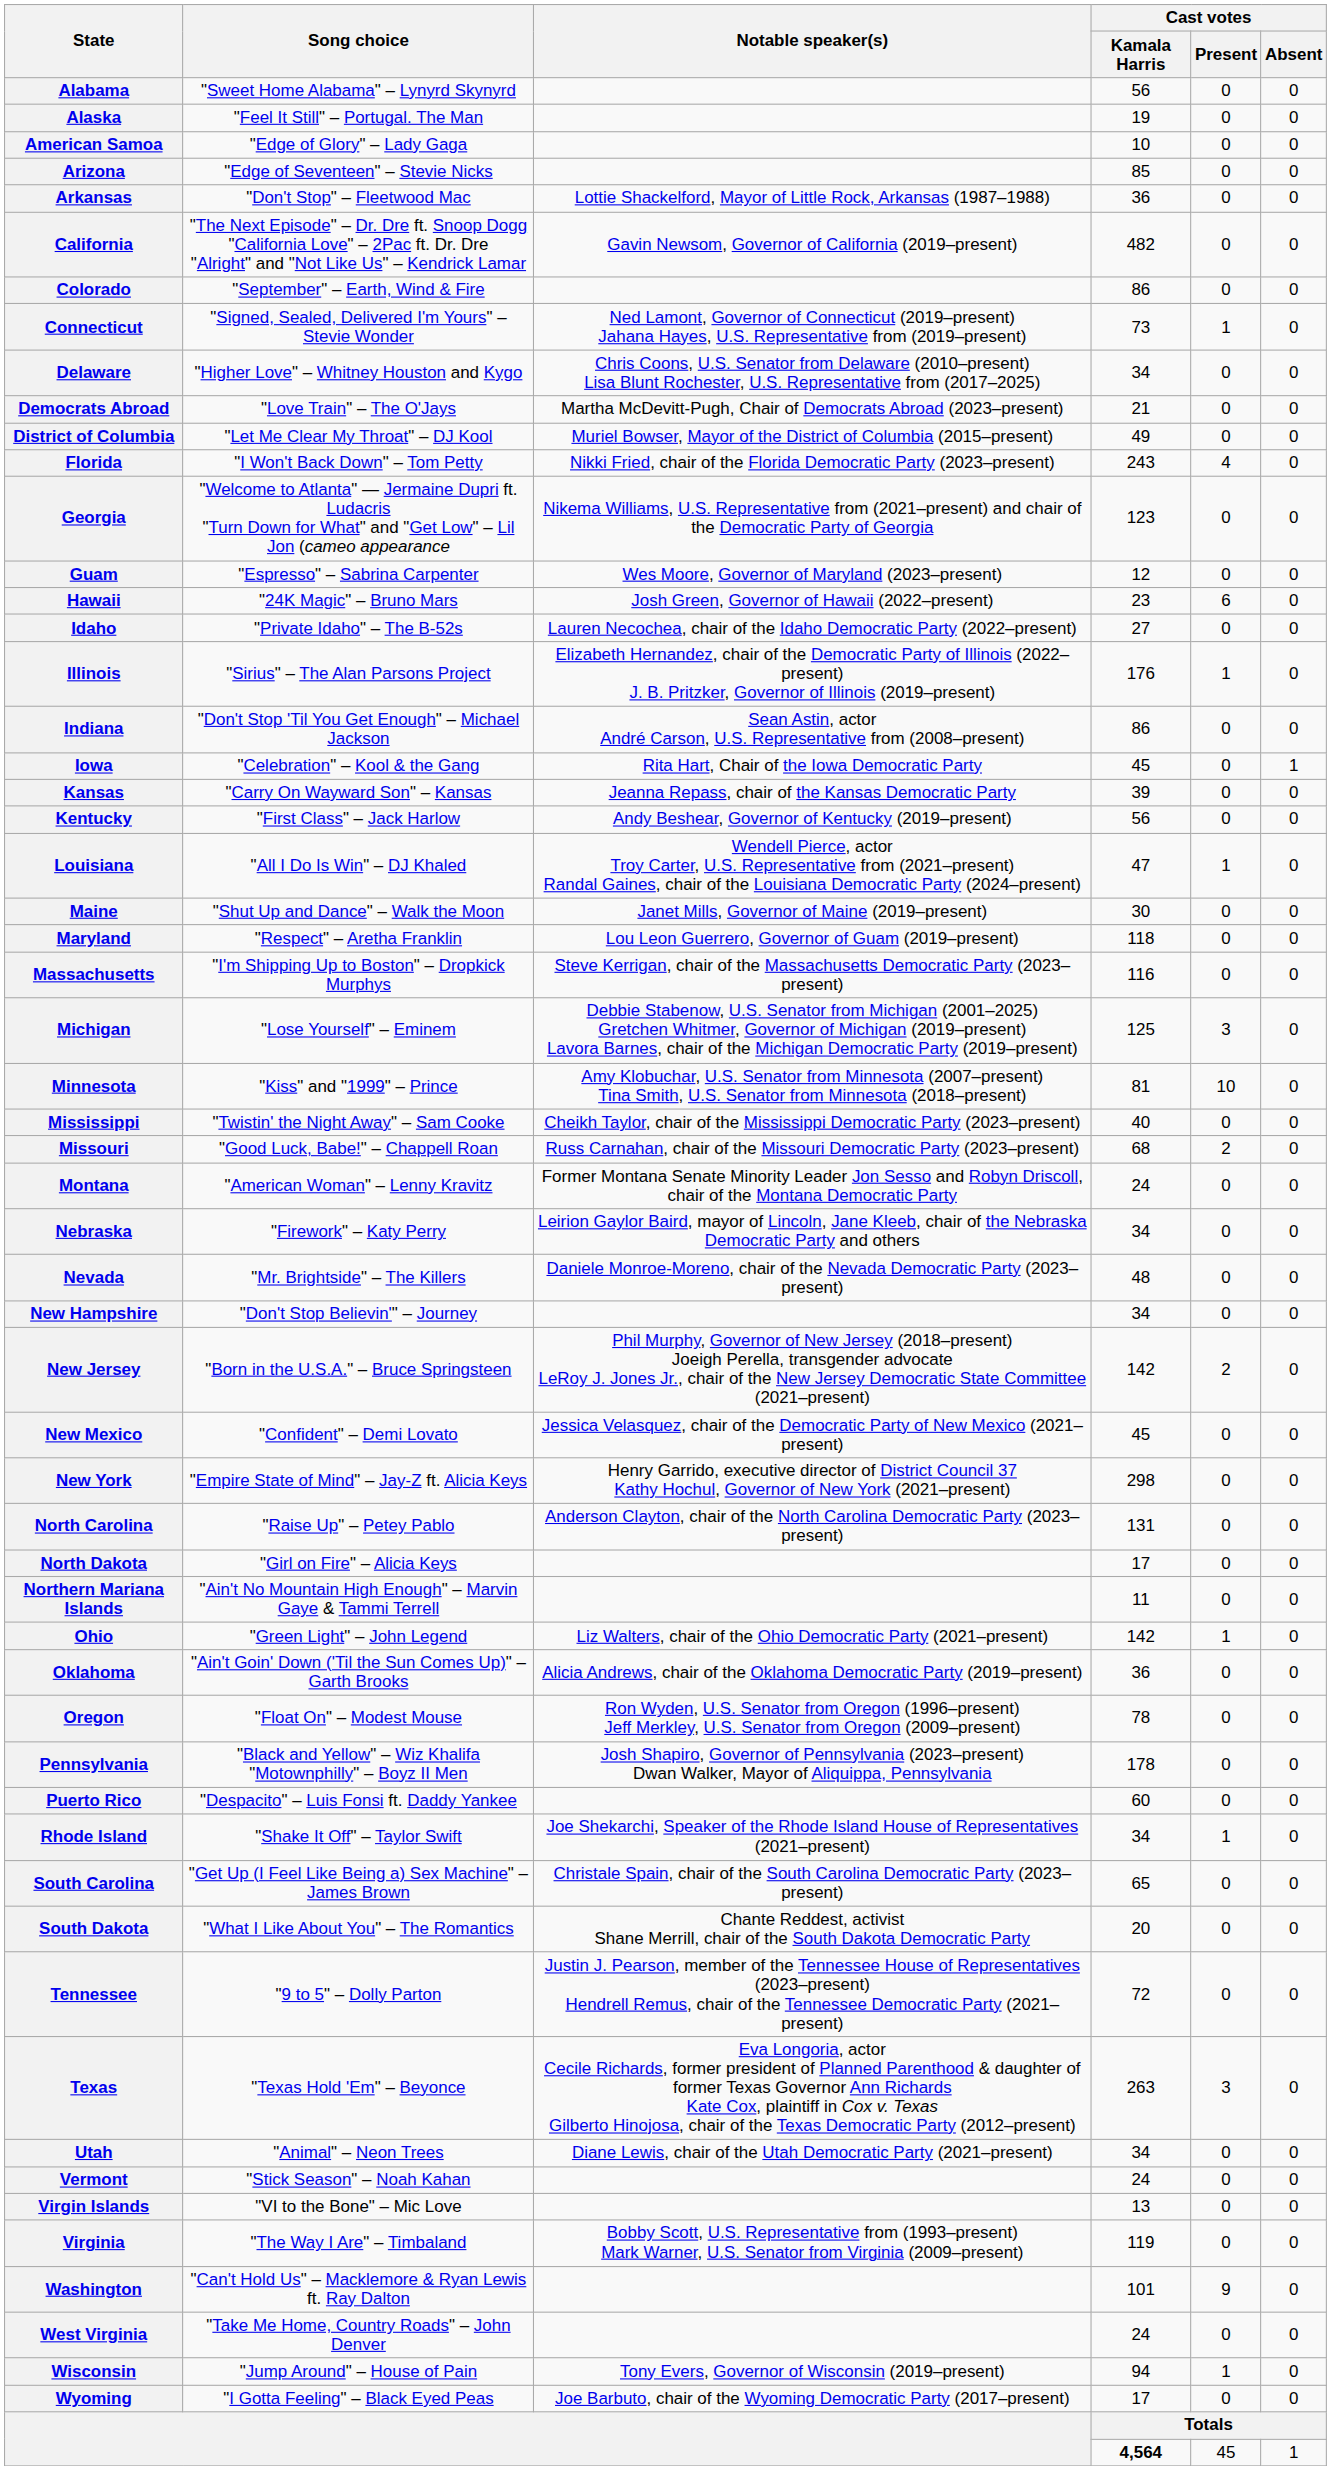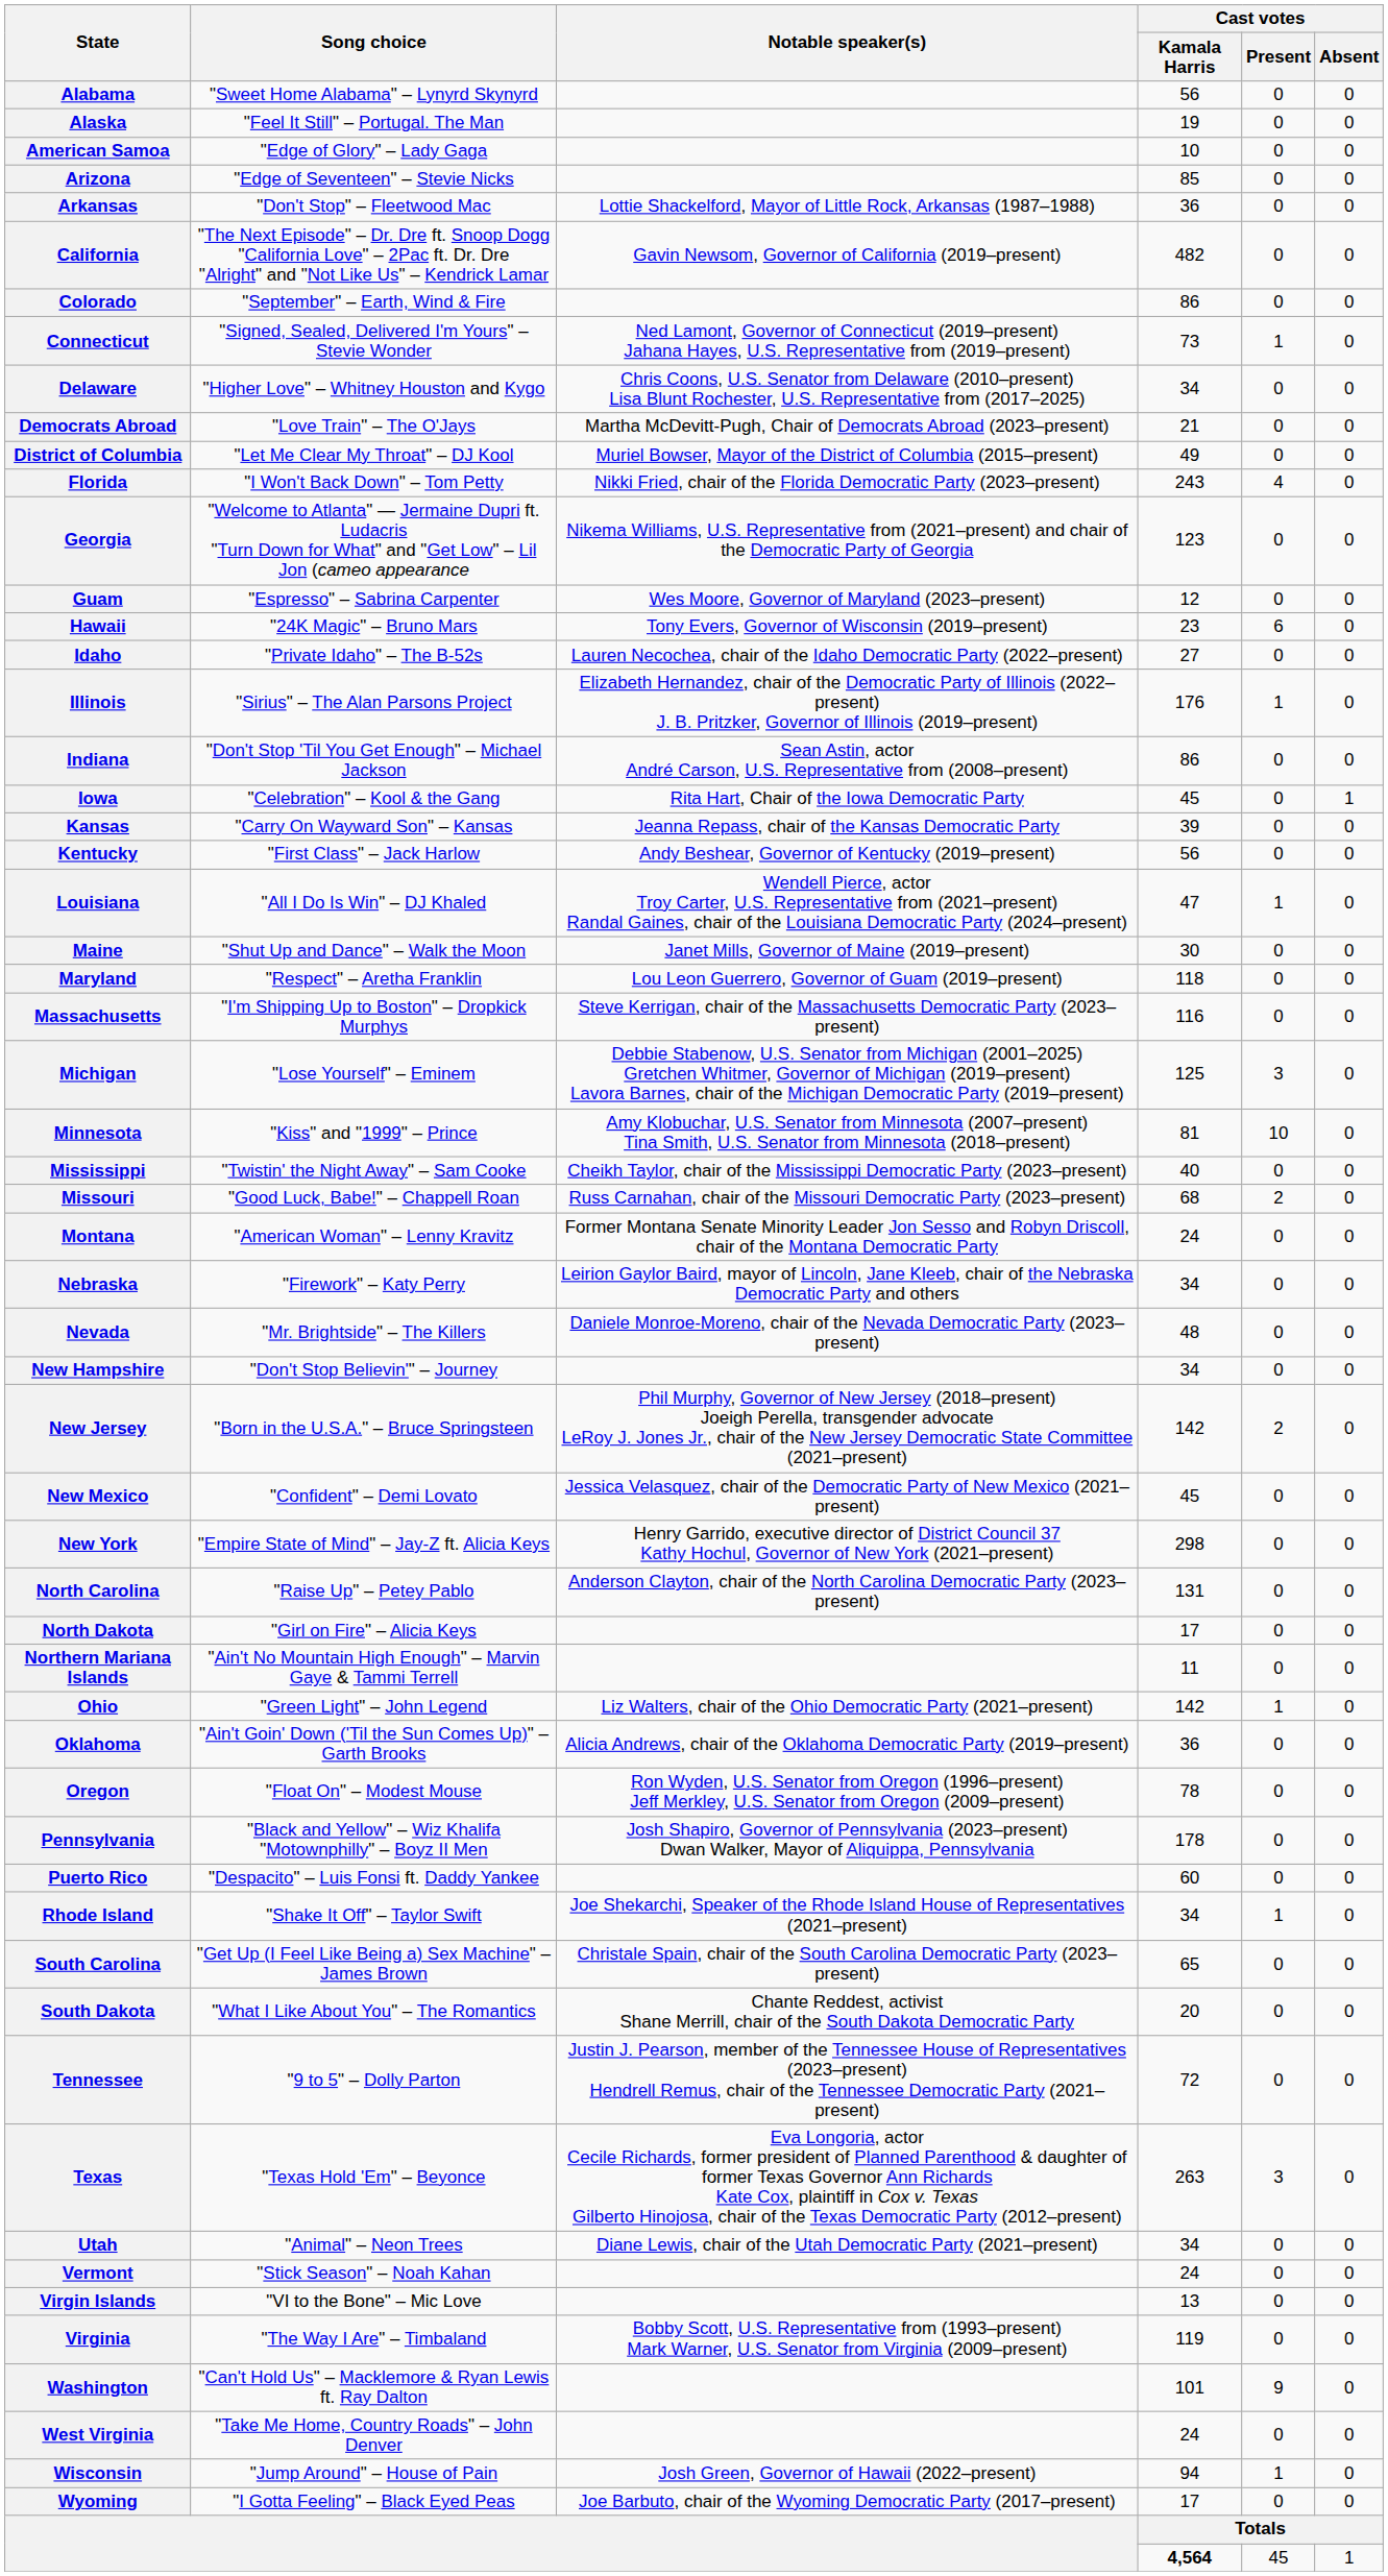Hawaii | Notable speaker(s): Josh Green, Governor of Hawaii (2022–present) -> Tony Evers, Governor of Wisconsin (2019–present)
Wisconsin | Notable speaker(s): Tony Evers, Governor of Wisconsin (2019–present) -> Josh Green, Governor of Hawaii (2022–present)
